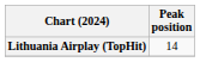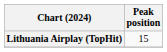Lithuania Airplay (TopHit) | Peak position: 14 -> 15
